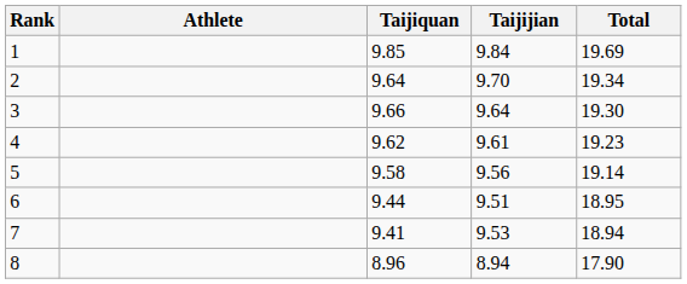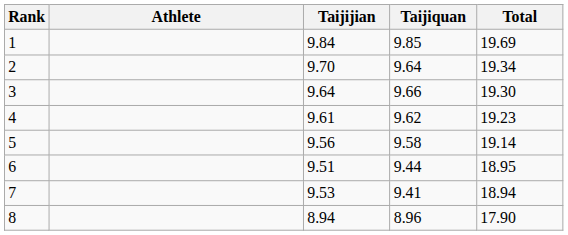columns swapped: Taijiquan <-> Taijijian
